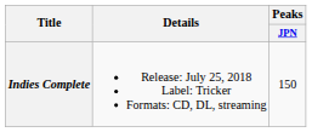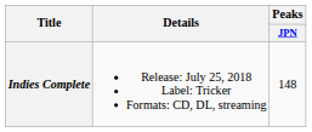Indies Complete | Peaks / JPN: 150 -> 148
